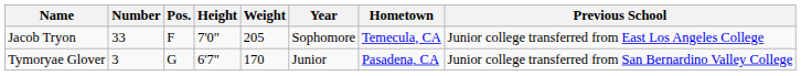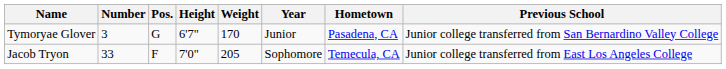rows swapped: Tymoryae Glover <-> Jacob Tryon
